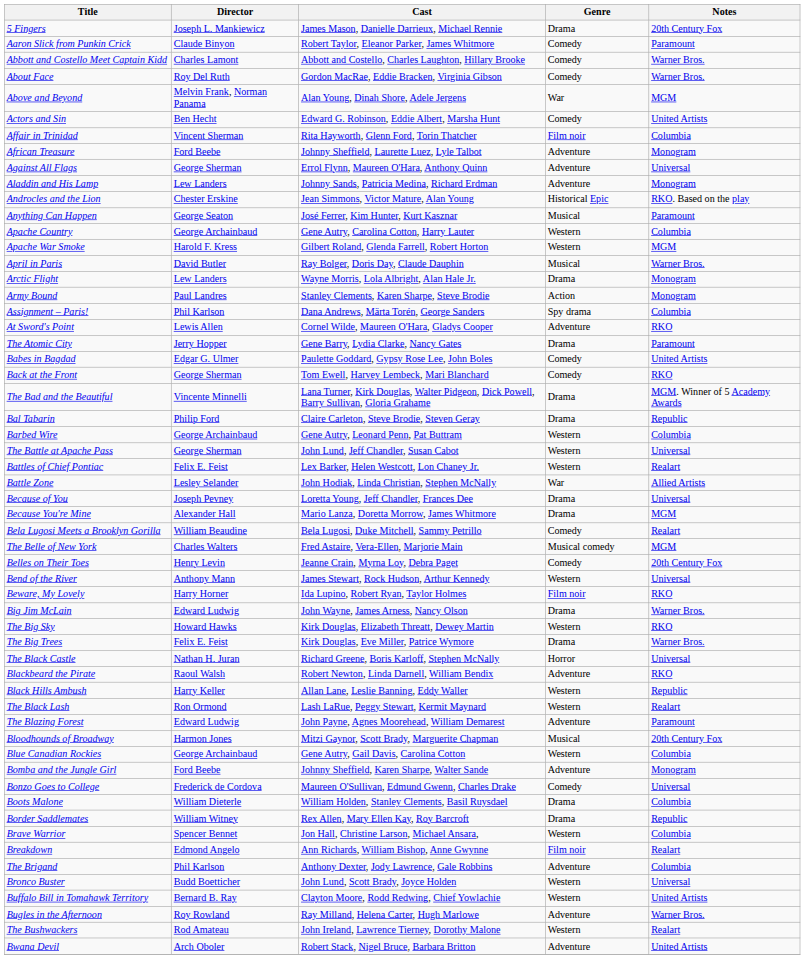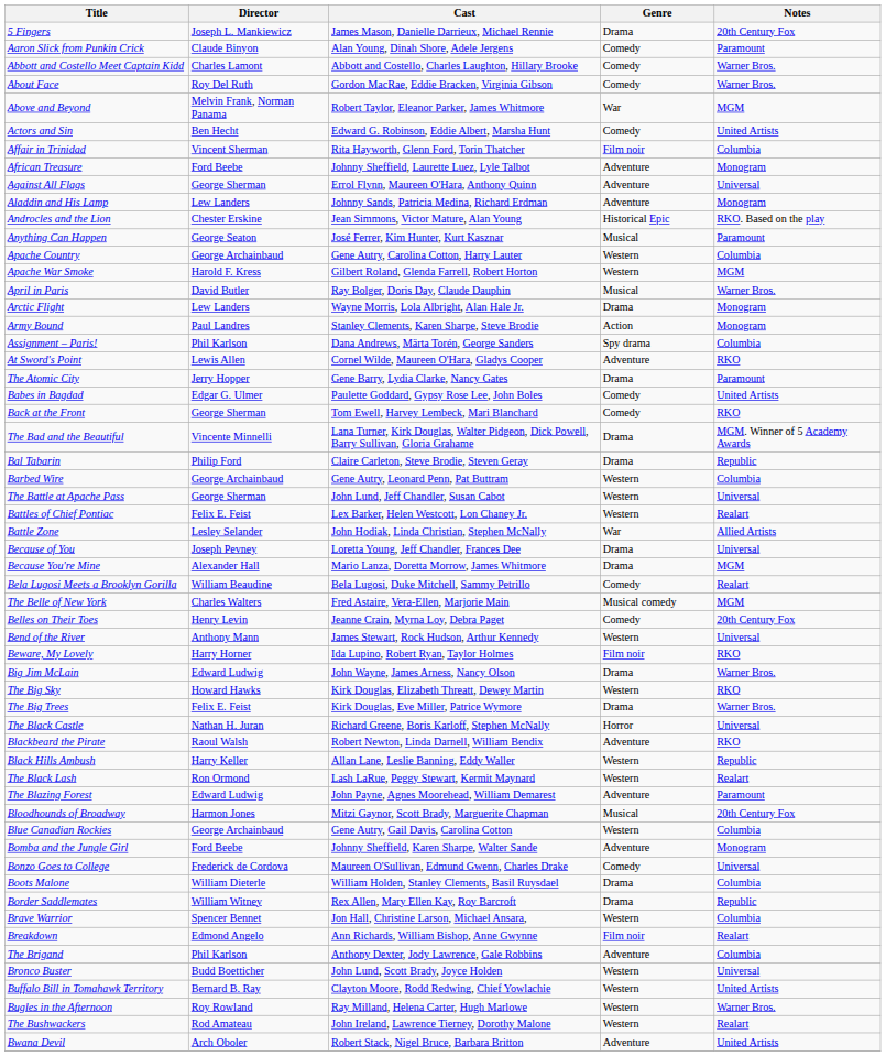Aaron Slick from Punkin Crick | Cast: Robert Taylor, Eleanor Parker, James Whitmore -> Alan Young, Dinah Shore, Adele Jergens
Above and Beyond | Cast: Alan Young, Dinah Shore, Adele Jergens -> Robert Taylor, Eleanor Parker, James Whitmore
Bugles in the Afternoon | Genre: Adventure -> Western
